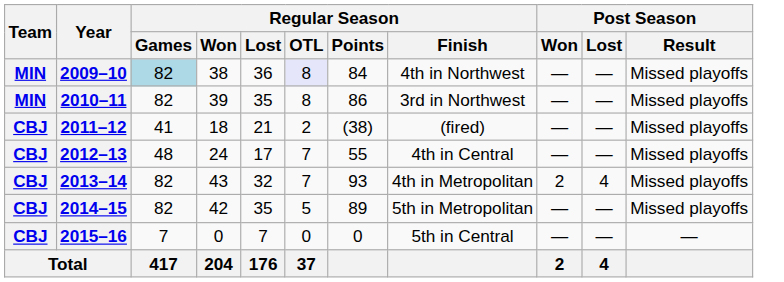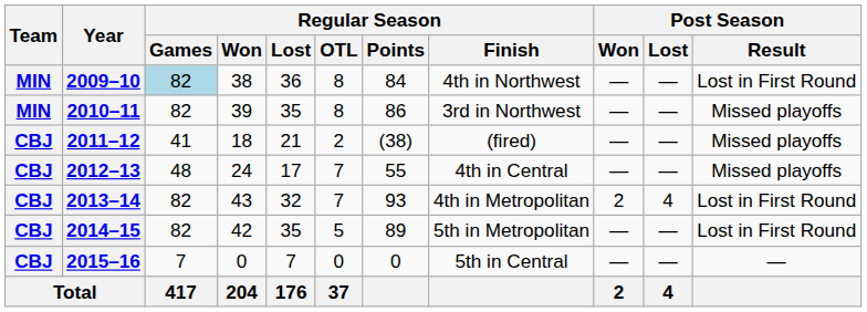2009–10 | Regular Season / OTL: lavender background -> no background
2009–10 | Post Season / Result: Missed playoffs -> Lost in First Round
2013–14 | Post Season / Result: Missed playoffs -> Lost in First Round
2014–15 | Post Season / Result: Missed playoffs -> Lost in First Round
